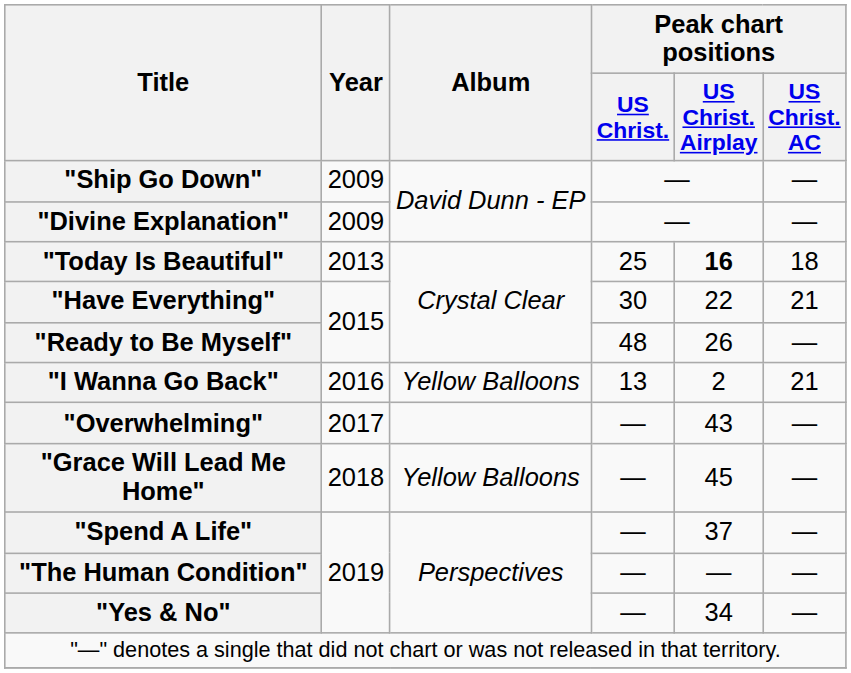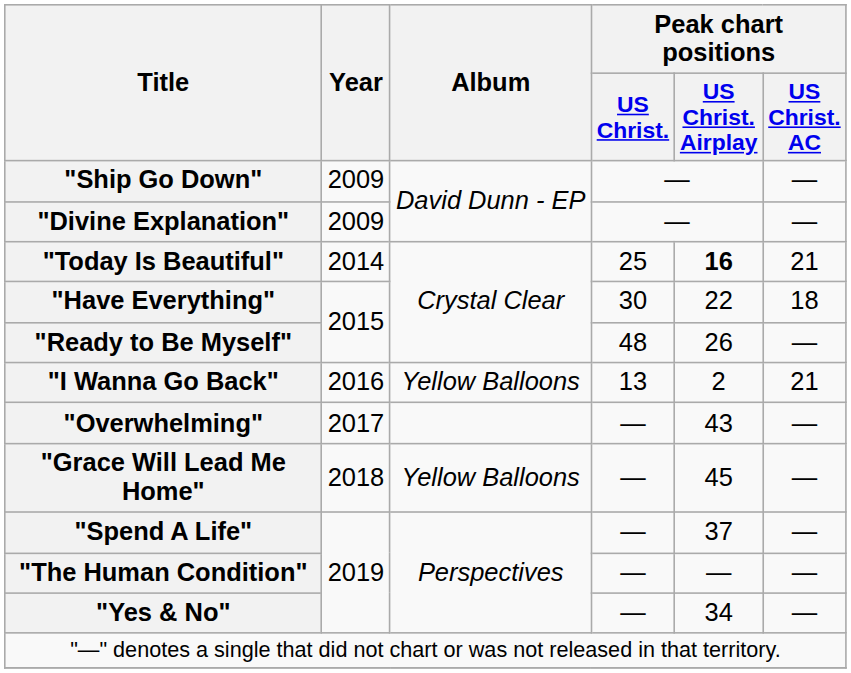"Today Is Beautiful" | Year: 2013 -> 2014
"Today Is Beautiful" | Peak chart positions / US Christ. AC: 18 -> 21
"Have Everything" | Peak chart positions / US Christ. AC: 21 -> 18
